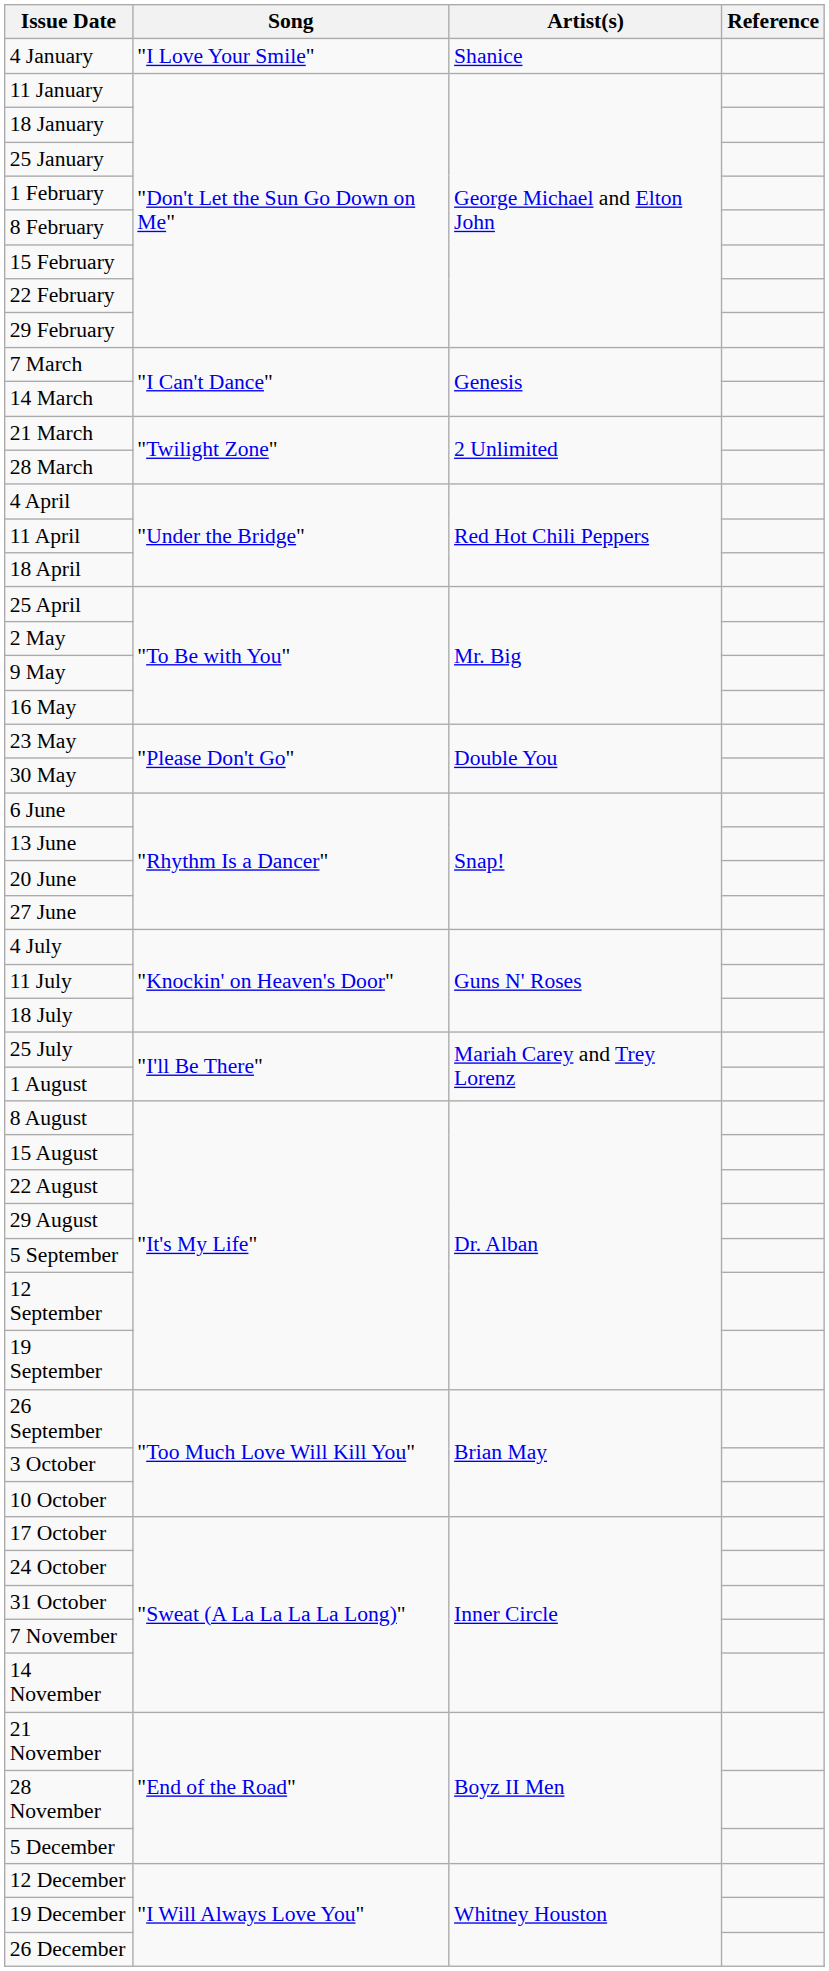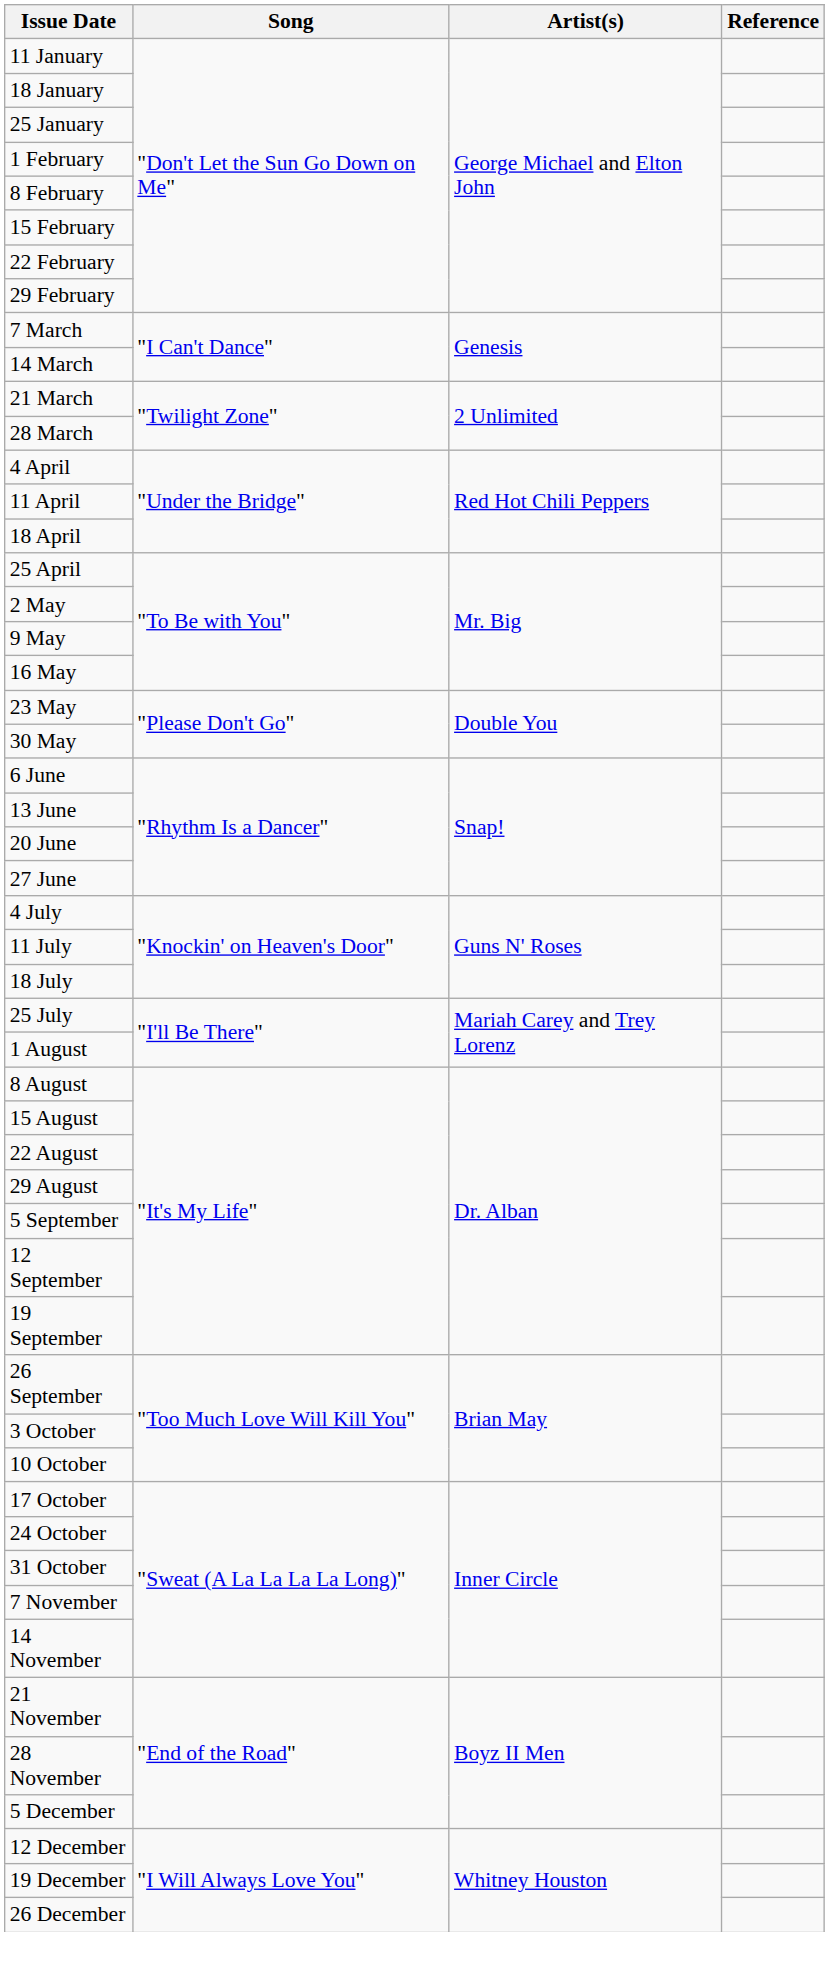- row: 4 January | "I Love Your Smile" | Shanice
